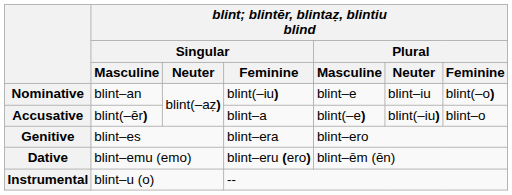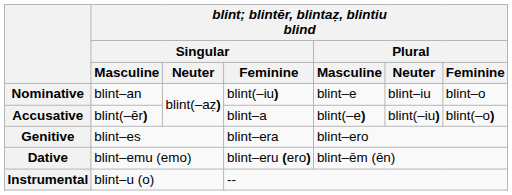Nominative | blint; blintēr, blintaẓ, blintiu blind / Plural / Feminine: blint(–o) -> blint–o
Accusative | blint; blintēr, blintaẓ, blintiu blind / Plural / Feminine: blint–o -> blint(–o)
